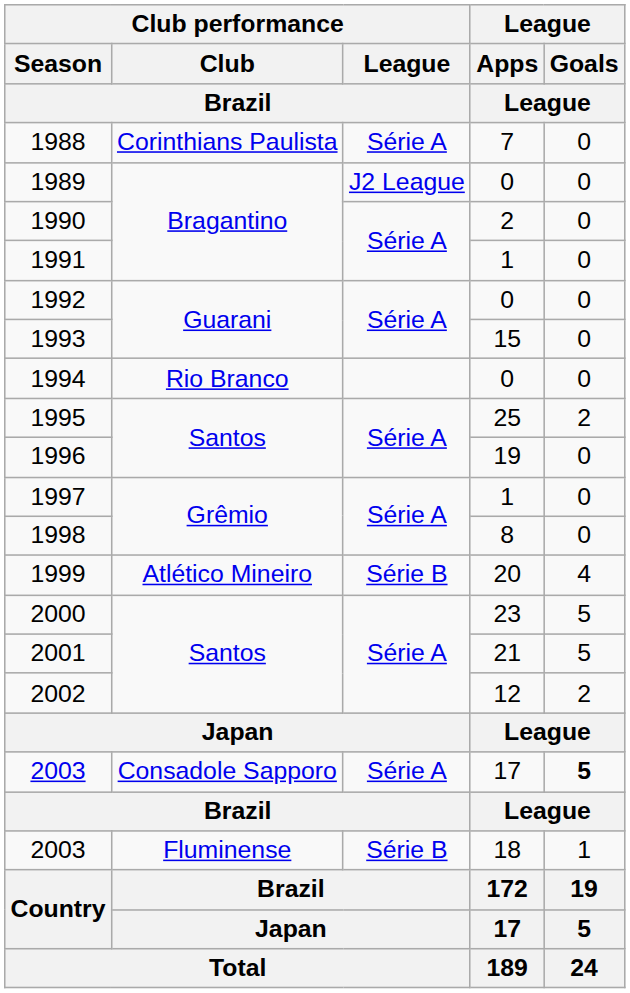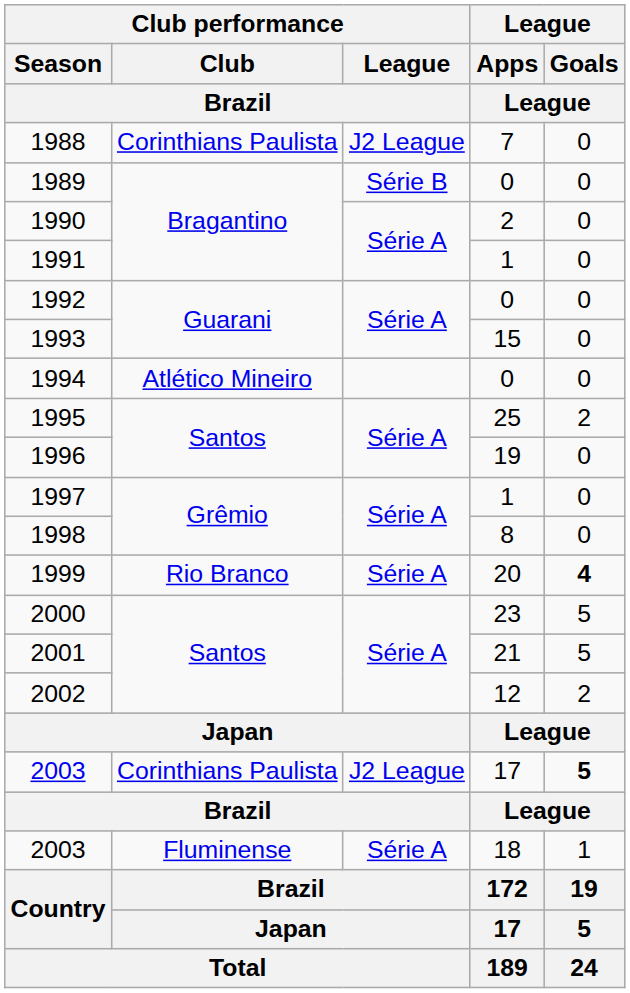1988 | Club performance / League / Brazil: Série A -> J2 League
1989 | Club performance / League / Brazil: J2 League -> Série B
1994 | Club performance / Club / Brazil: Rio Branco -> Atlético Mineiro
1999 | Club performance / Club / Brazil: Atlético Mineiro -> Rio Branco
1999 | Club performance / League / Brazil: Série B -> Série A
1999 | League / Goals / League: normal -> bold
2003 / 17 | Club performance / Club / Brazil: Consadole Sapporo -> Corinthians Paulista
2003 / 17 | Club performance / League / Brazil: Série A -> J2 League
2003 / 18 | Club performance / League / Brazil: Série B -> Série A
